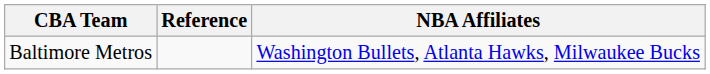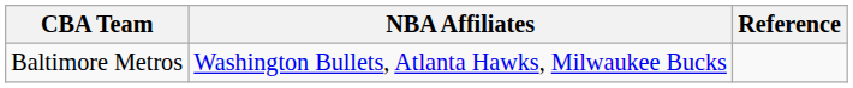columns swapped: NBA Affiliates <-> Reference
